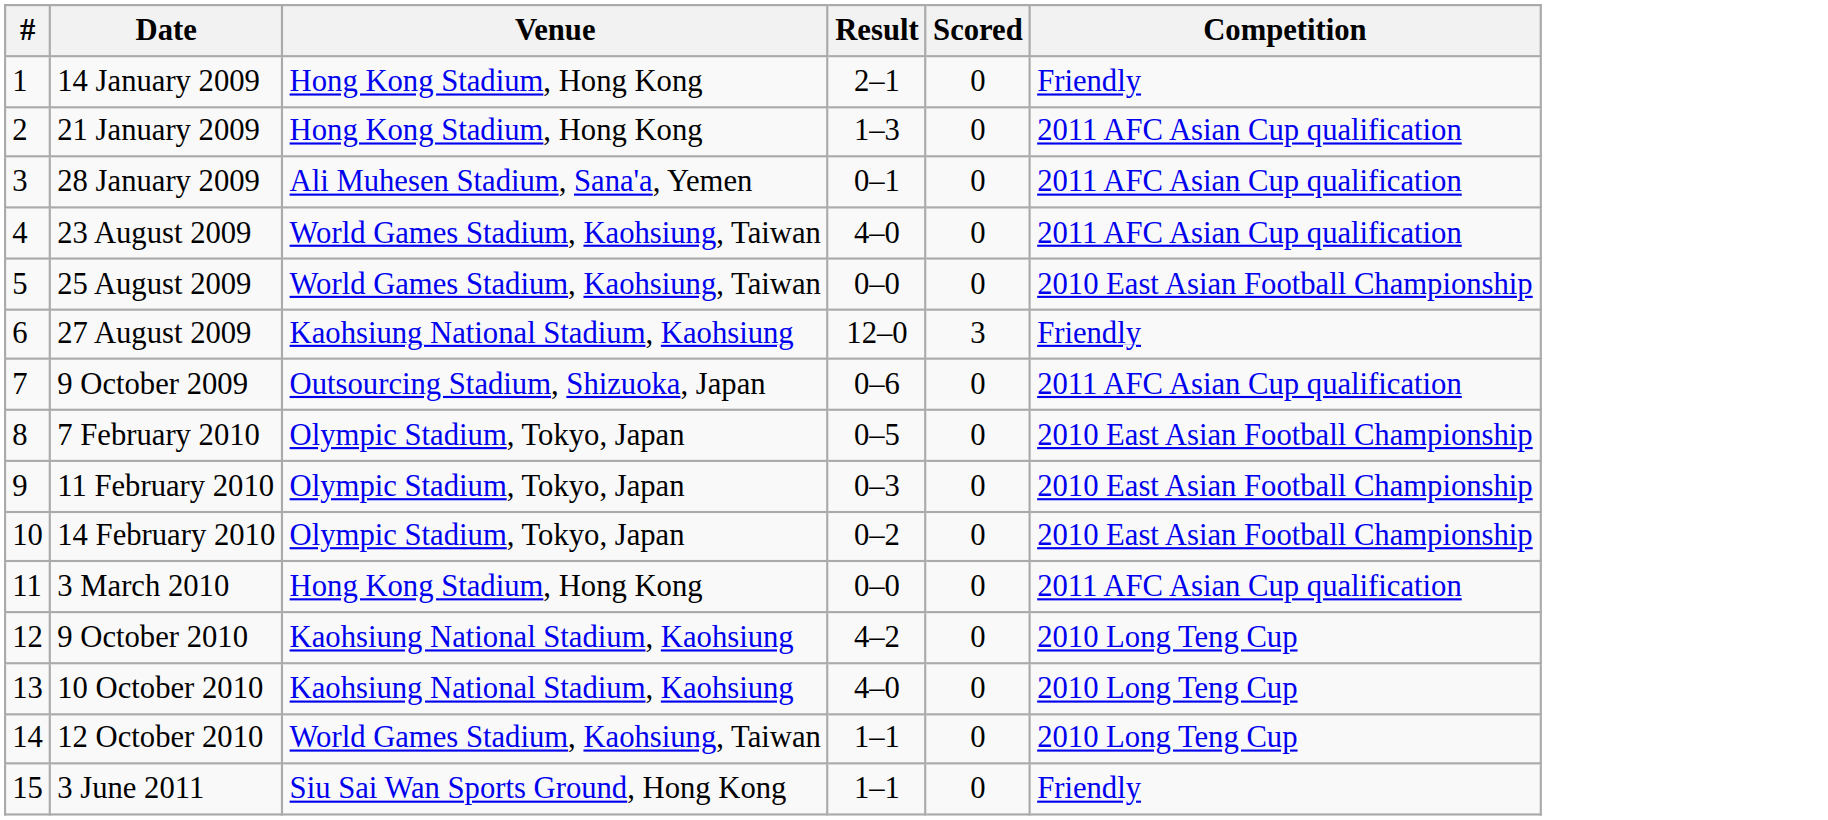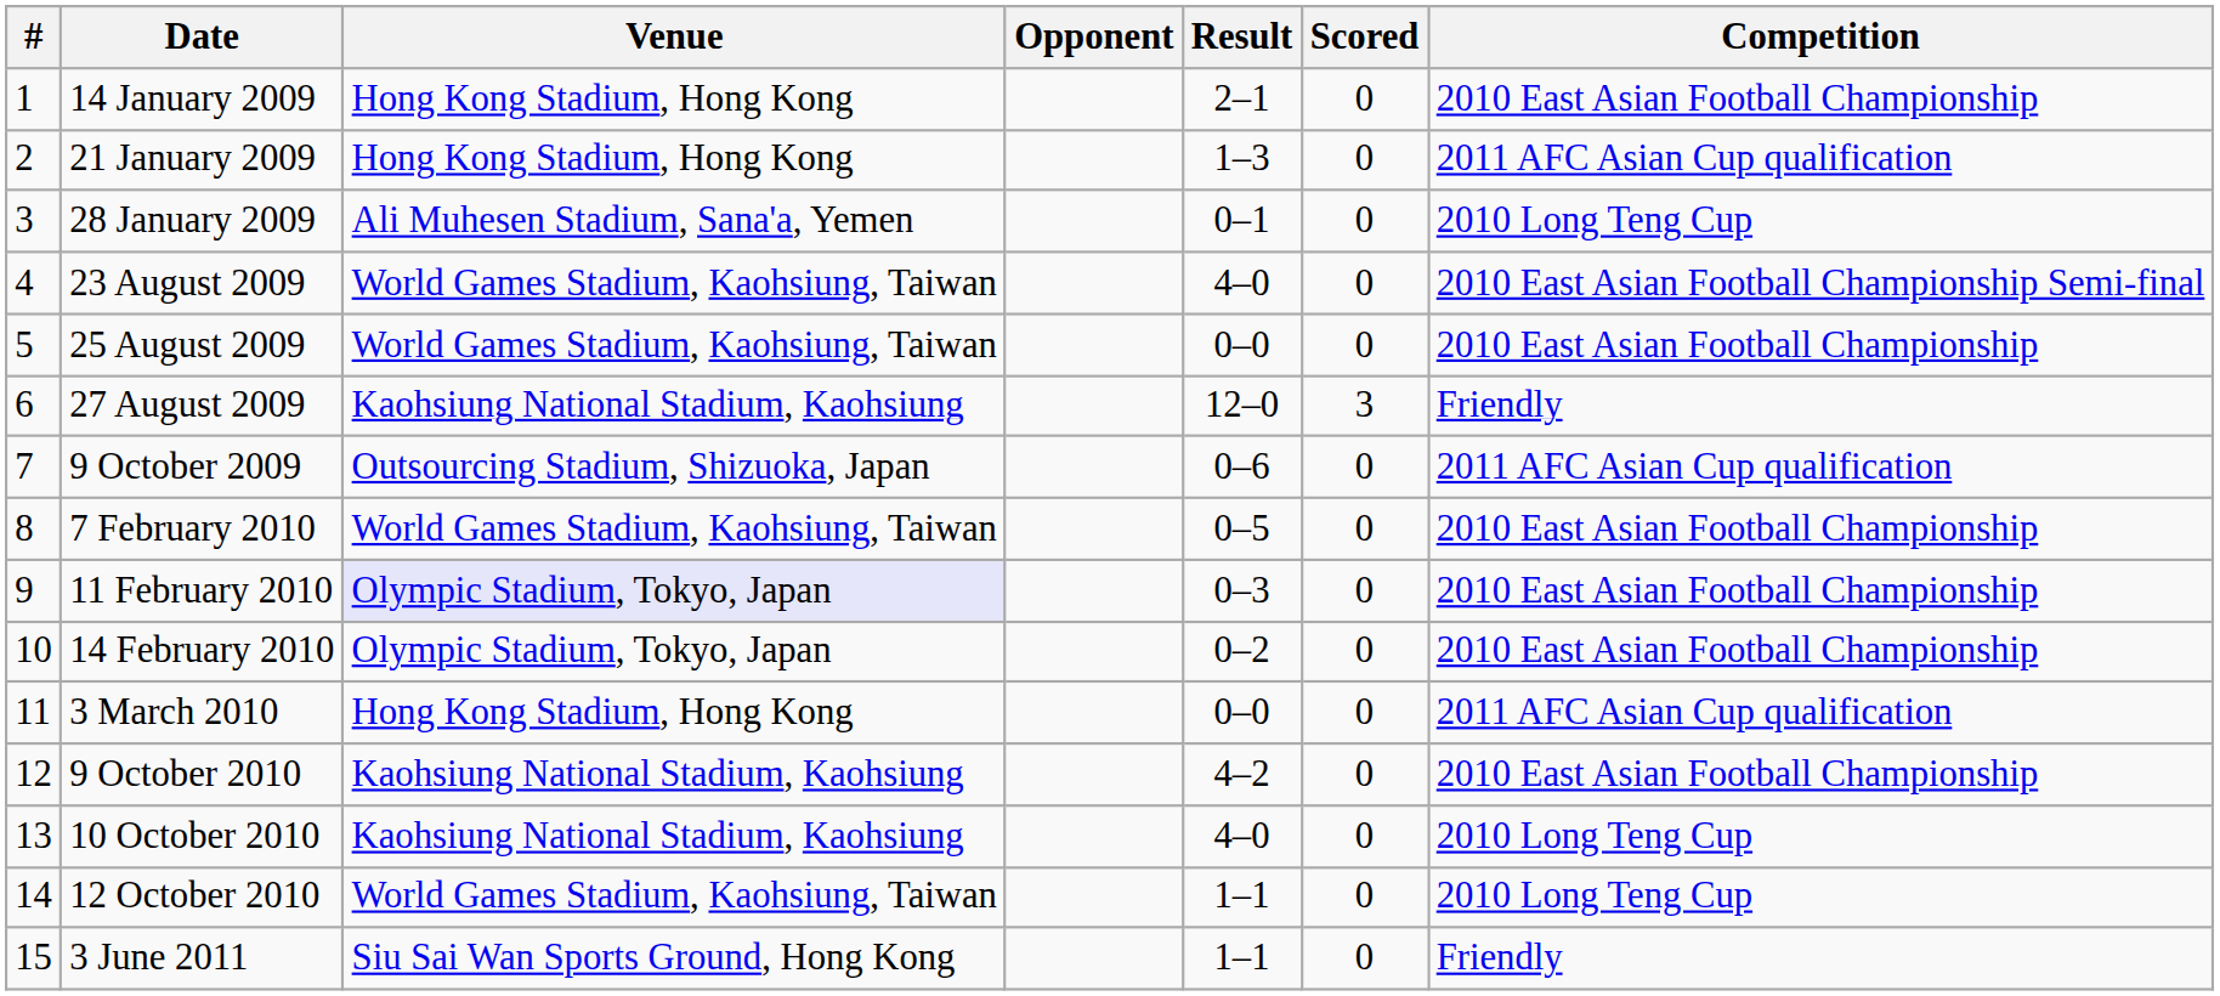+ column: Opponent
14 January 2009 | Competition: Friendly -> 2010 East Asian Football Championship
28 January 2009 | Competition: 2011 AFC Asian Cup qualification -> 2010 Long Teng Cup
23 August 2009 | Competition: 2011 AFC Asian Cup qualification -> 2010 East Asian Football Championship Semi-final
7 February 2010 | Venue: Olympic Stadium, Tokyo, Japan -> World Games Stadium, Kaohsiung, Taiwan
11 February 2010 | Venue: no background -> lavender background
9 October 2010 | Competition: 2010 Long Teng Cup -> 2010 East Asian Football Championship
